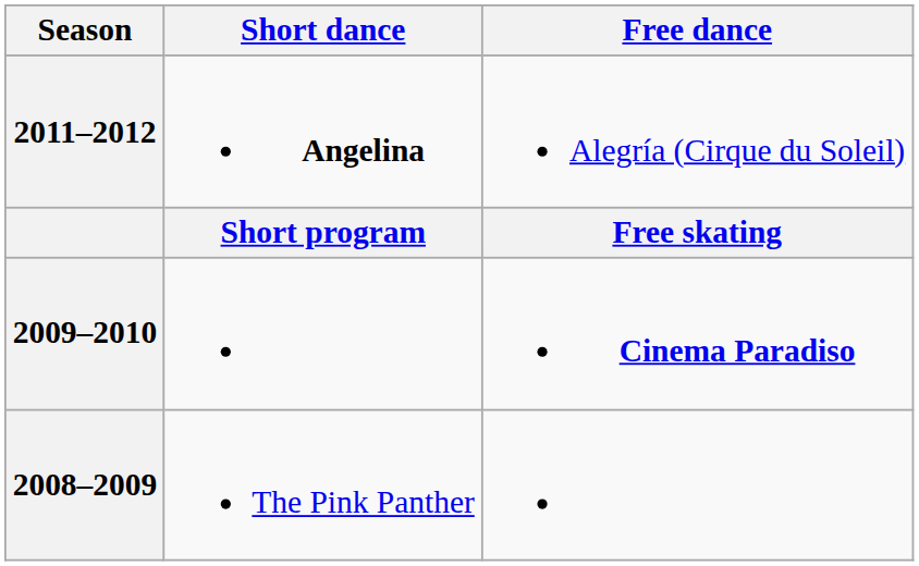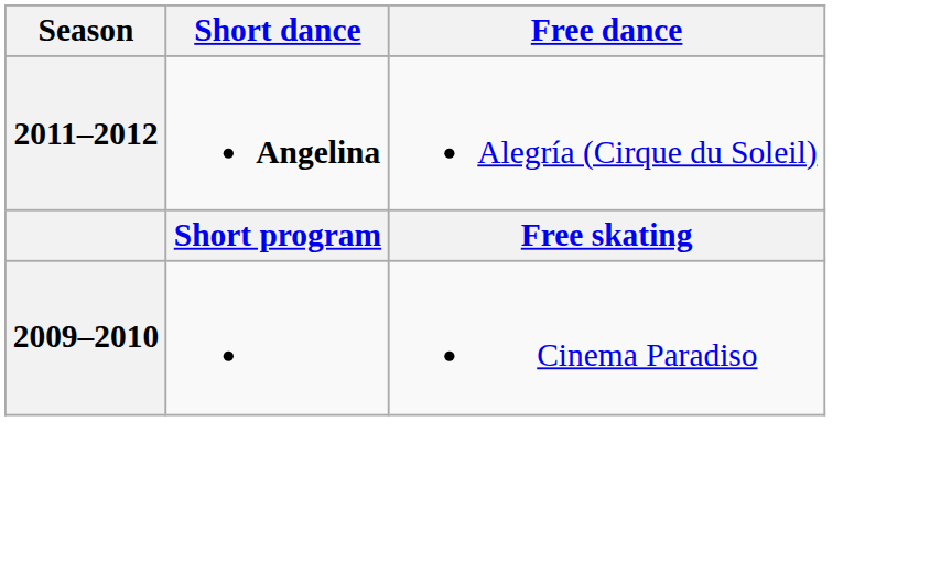2009–2010 | Free dance: bold -> normal
- row: 2008–2009 | The Pink Panther
